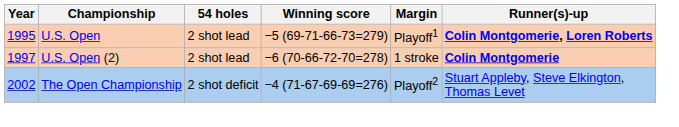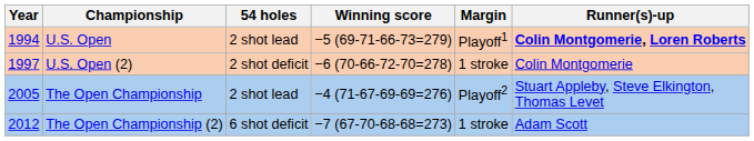U.S. Open | Year: 1995 -> 1994
U.S. Open (2) | 54 holes: 2 shot lead -> 2 shot deficit
U.S. Open (2) | Runner(s)-up: bold -> normal
The Open Championship | Year: 2002 -> 2005
The Open Championship | 54 holes: 2 shot deficit -> 2 shot lead
+ row: 2012 | The Open Championship (2) | 6 shot deficit | −7 (67-70-68-68=273) | 1 stroke | Adam Scott
